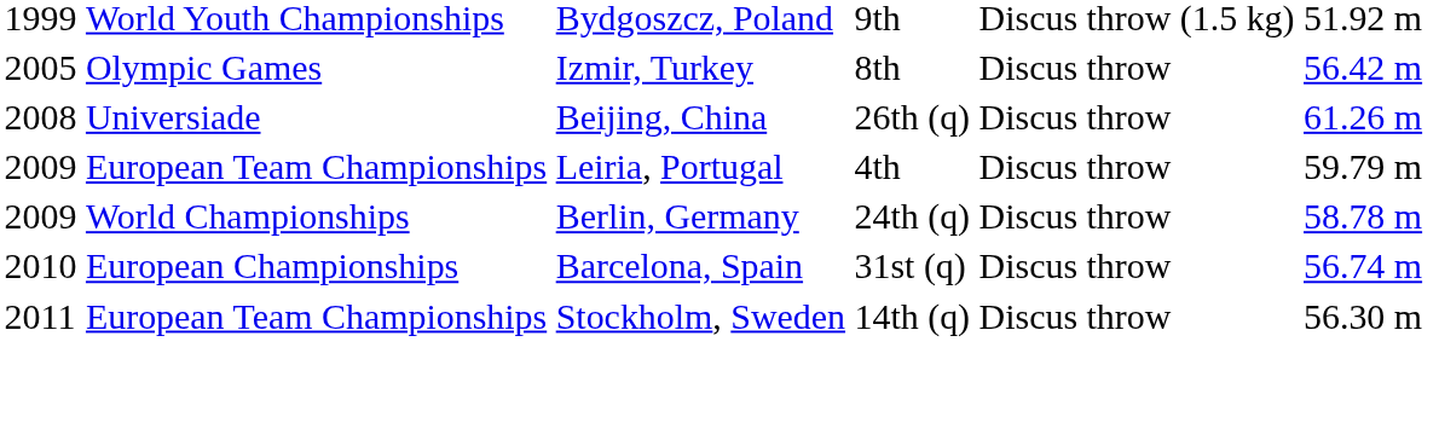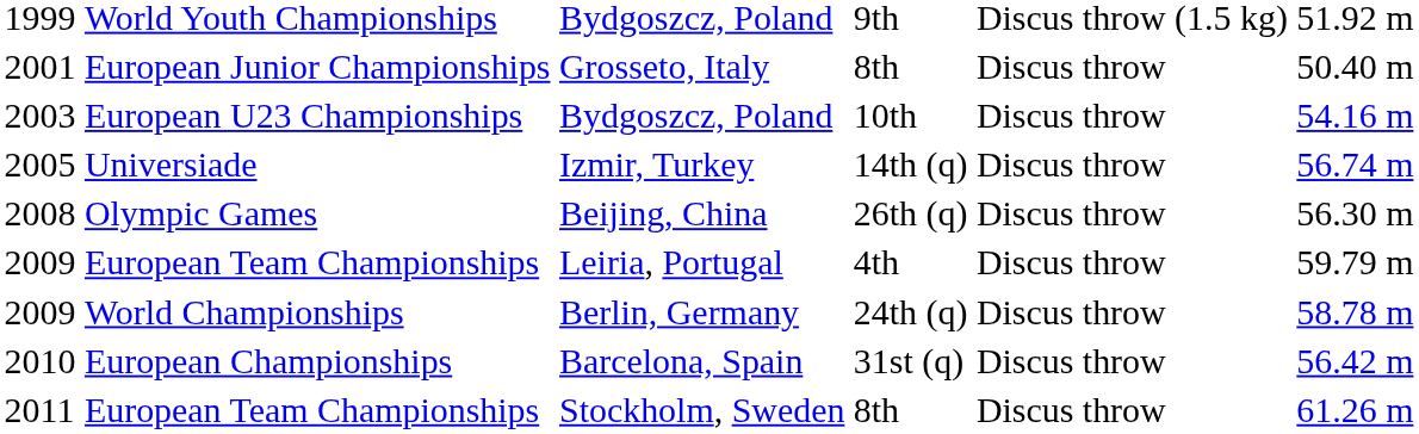+ row: 2001 | European Junior Championships | Grosseto, Italy | 8th | Discus throw | 50.40 m
+ row: 2003 | European U23 Championships | Bydgoszcz, Poland | 10th | Discus throw | 54.16 m
Izmir, Turkey | column 2: Olympic Games -> Universiade
Izmir, Turkey | column 4: 8th -> 14th (q)
Izmir, Turkey | column 6: 56.42 m -> 56.74 m
Beijing, China | column 2: Universiade -> Olympic Games
Beijing, China | column 6: 61.26 m -> 56.30 m
Barcelona, Spain | column 6: 56.74 m -> 56.42 m
Stockholm, Sweden | column 4: 14th (q) -> 8th
Stockholm, Sweden | column 6: 56.30 m -> 61.26 m
